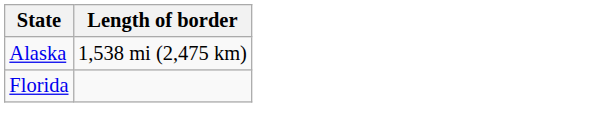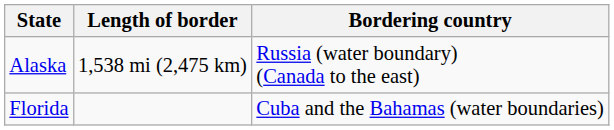+ column: Bordering country | Russia (water boundary) (Canada to the east) | Cuba and the Bahamas (water boundaries)
